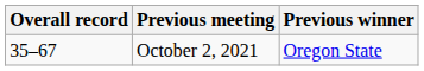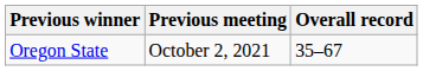columns swapped: Overall record <-> Previous winner
